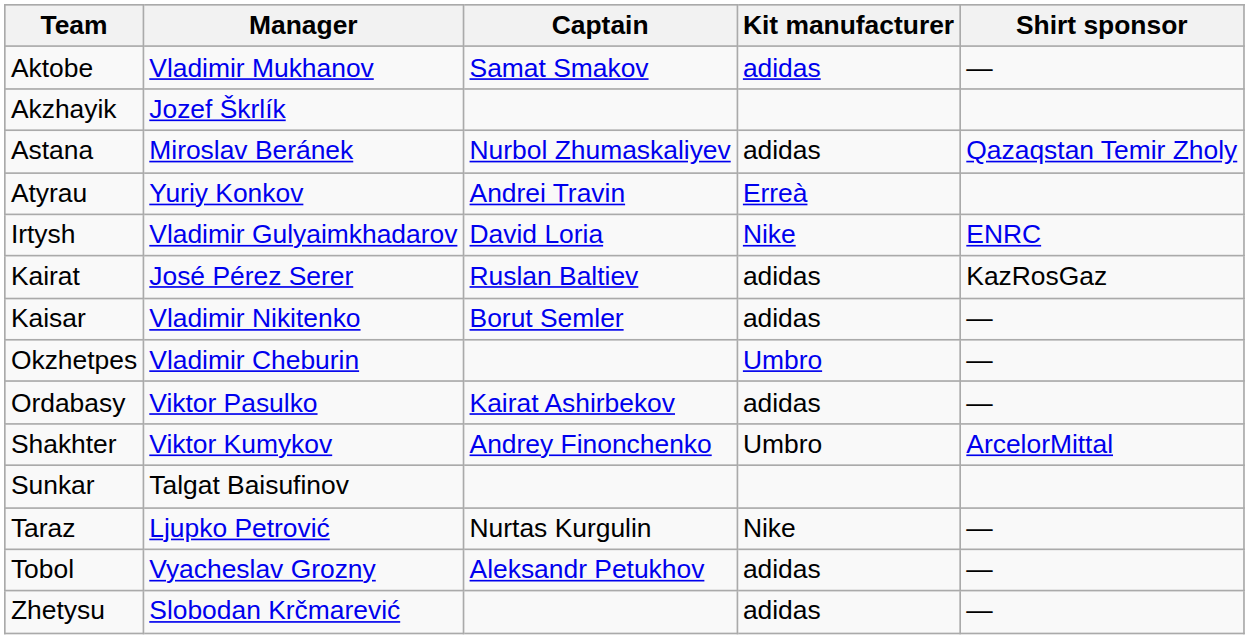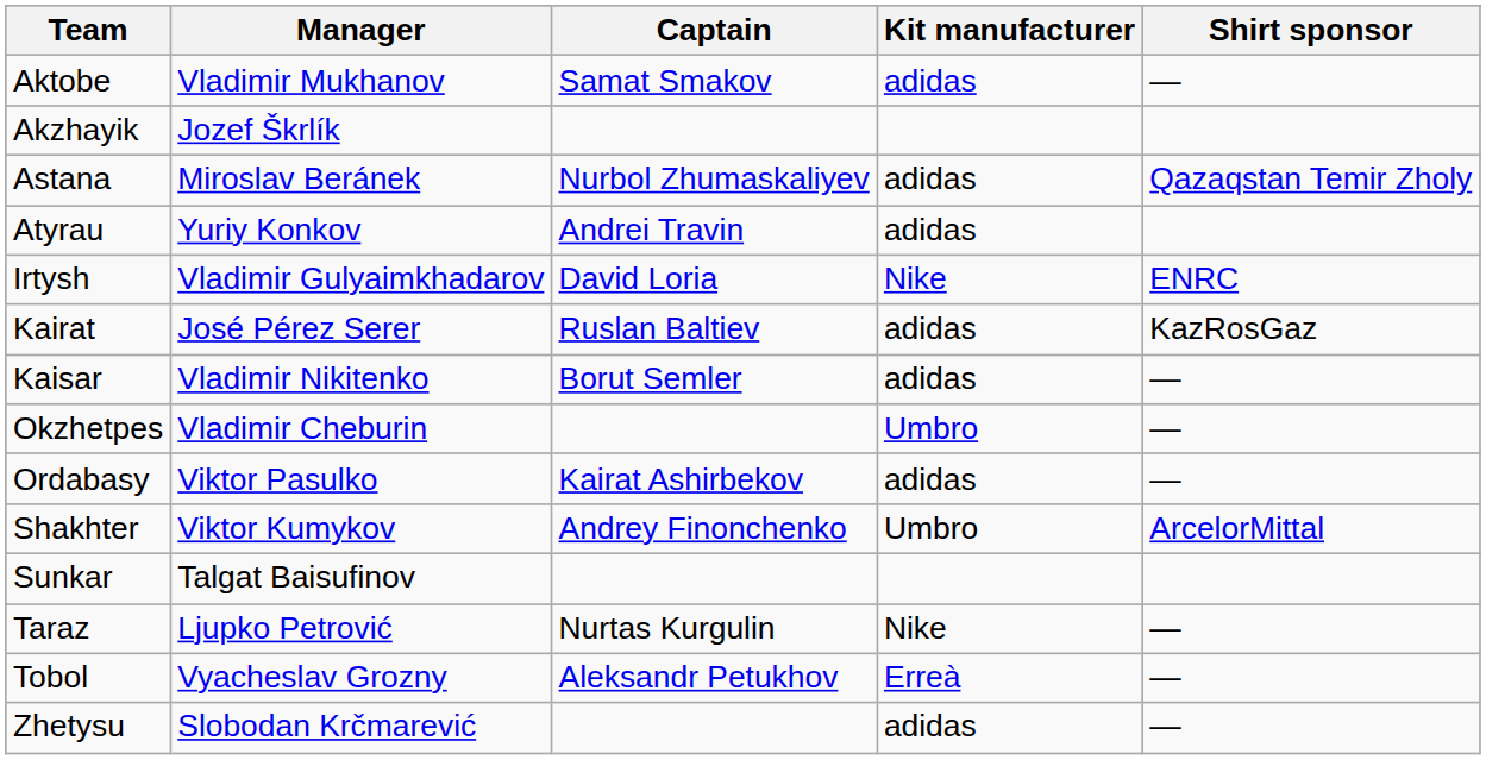Atyrau | Kit manufacturer: Erreà -> adidas
Tobol | Kit manufacturer: adidas -> Erreà
